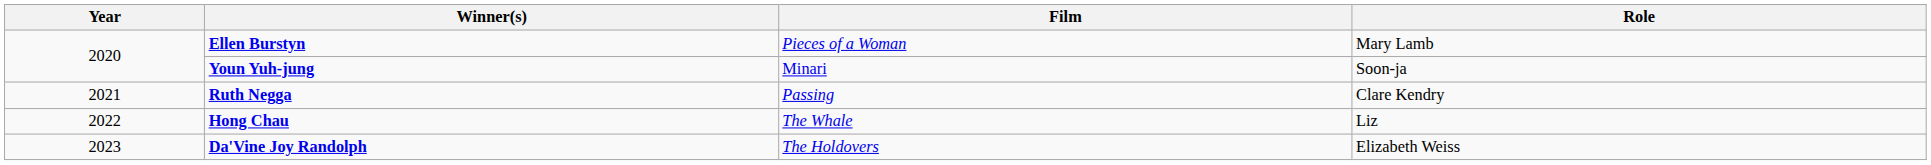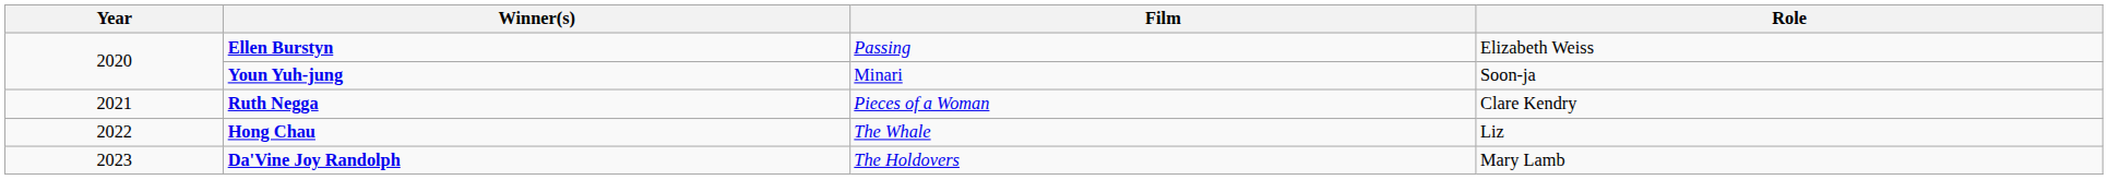Ellen Burstyn | Film: Pieces of a Woman -> Passing
Ellen Burstyn | Role: Mary Lamb -> Elizabeth Weiss
Ruth Negga | Film: Passing -> Pieces of a Woman
Da'Vine Joy Randolph | Role: Elizabeth Weiss -> Mary Lamb
